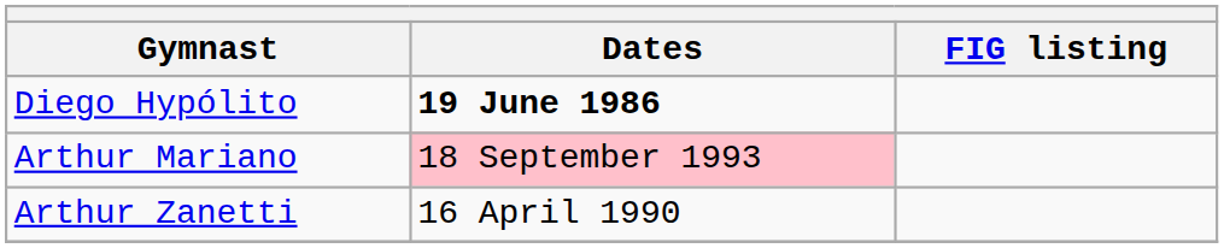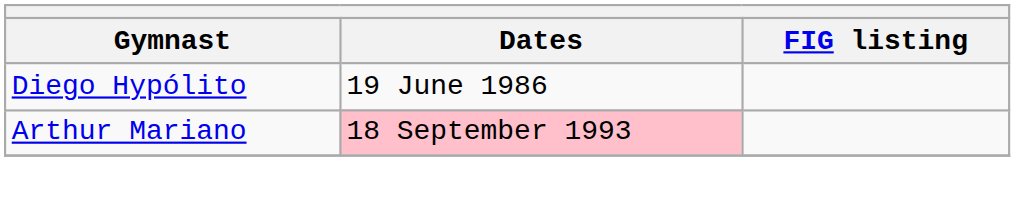Diego Hypólito | Dates: bold -> normal
- row: Arthur Zanetti | 16 April 1990
